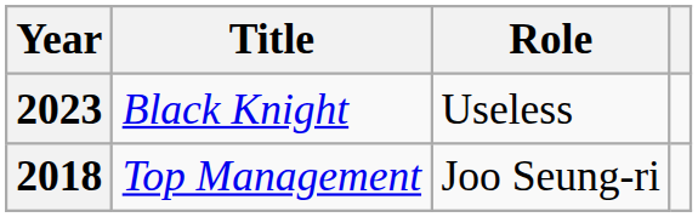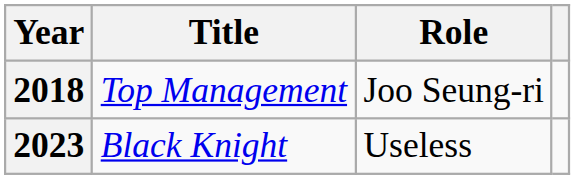rows swapped: 2018 <-> 2023
